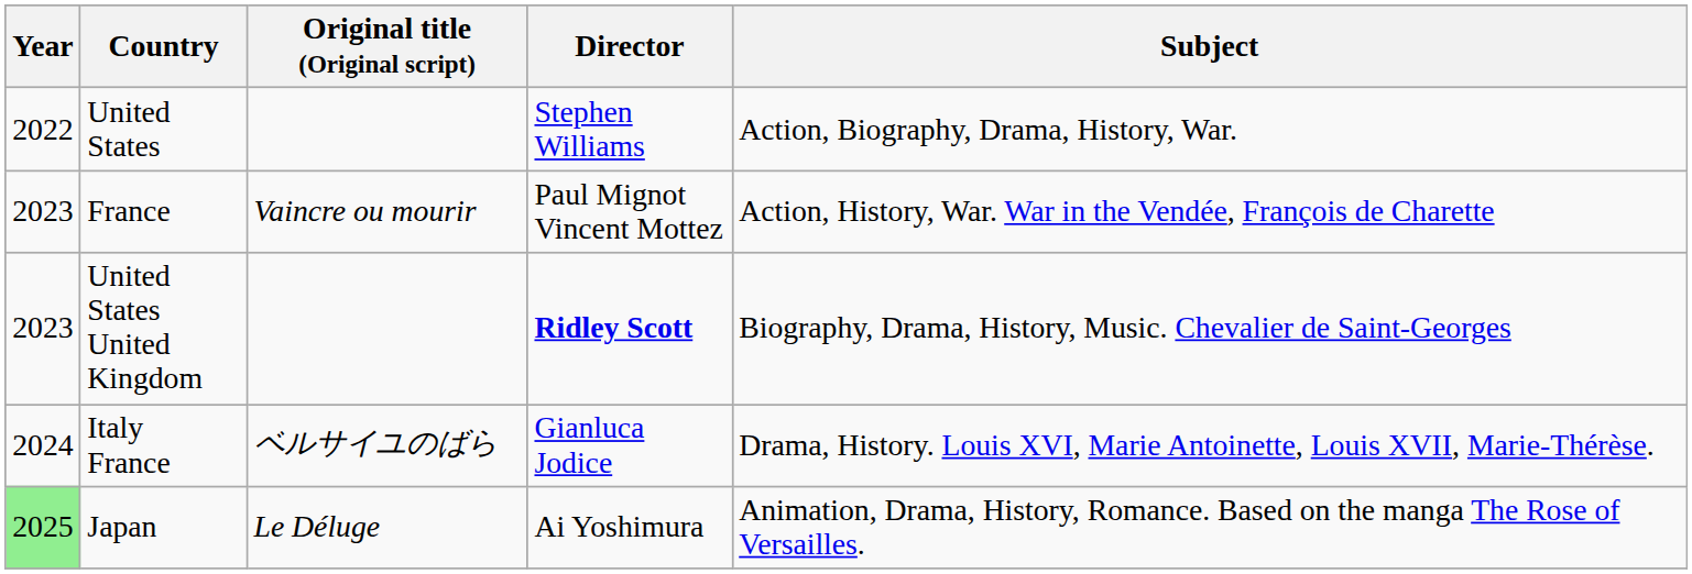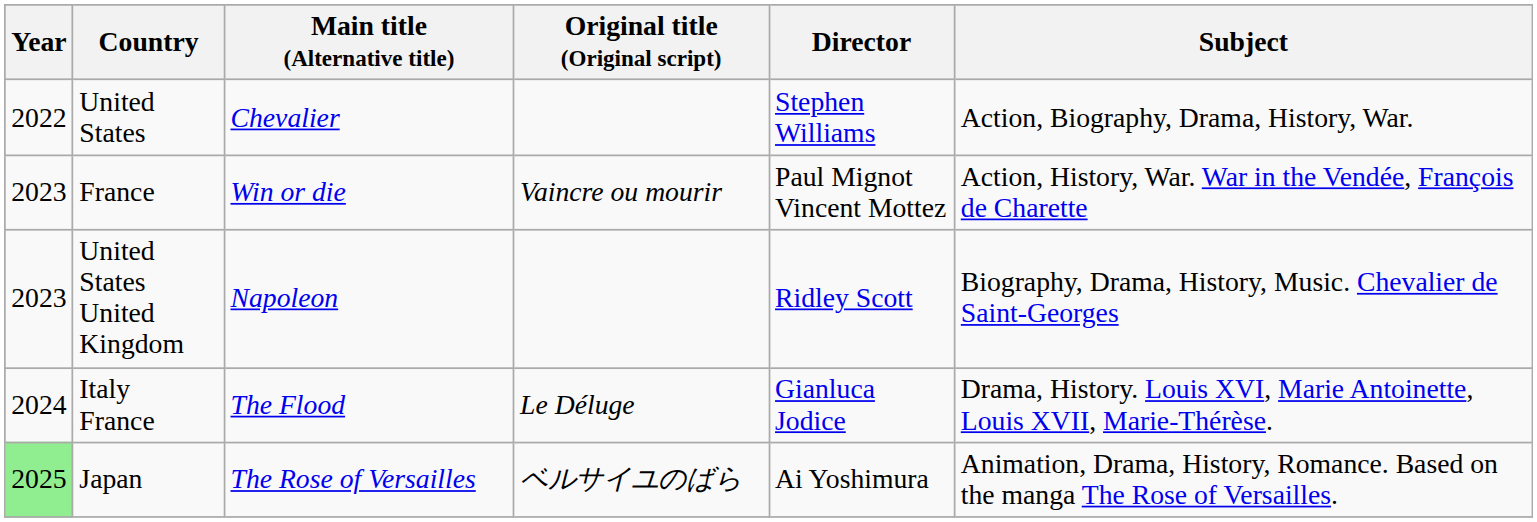+ column: Main title (Alternative title) | Chevalier | Win or die | Napoleon | The Flood | The Rose of Versailles
United States United Kingdom | Director: bold -> normal
Italy France | Original title (Original script): ベルサイユのばら -> Le Déluge
Japan | Original title (Original script): Le Déluge -> ベルサイユのばら
